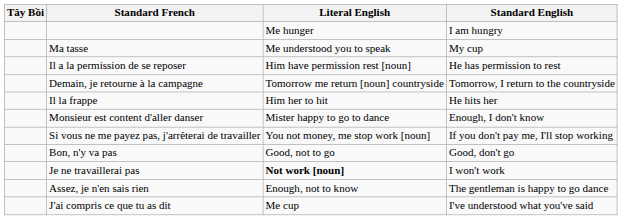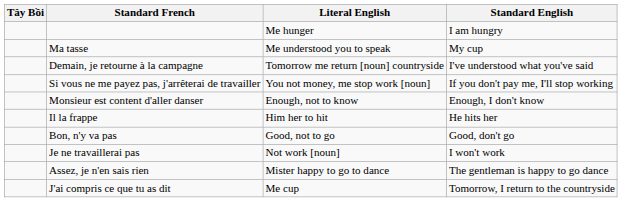- row: Il a la permission de se reposer | Him have permission rest [noun] | He has permission to rest
Demain, je retourne à la campagne | Standard English: Tomorrow, I return to the countryside -> I've understood what you've said
rows swapped: Si vous ne me payez pas, j'arrêterai de travailler <-> Il la frappe
Monsieur est content d'aller danser | Literal English: Mister happy to go to dance -> Enough, not to know
Je ne travaillerai pas | Literal English: bold -> normal
Assez, je n'en sais rien | Literal English: Enough, not to know -> Mister happy to go to dance
J'ai compris ce que tu as dit | Standard English: I've understood what you've said -> Tomorrow, I return to the countryside
